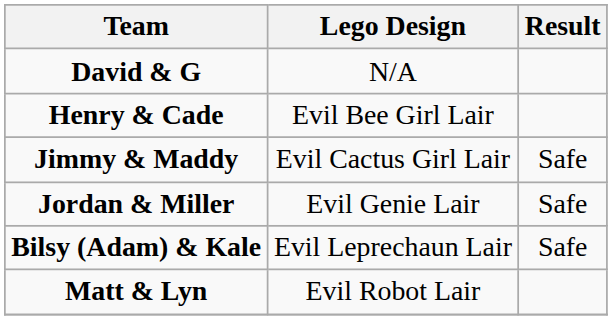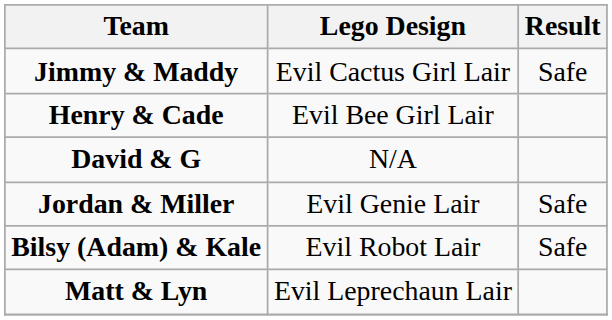rows swapped: David & G <-> Jimmy & Maddy
Bilsy (Adam) & Kale | Lego Design: Evil Leprechaun Lair -> Evil Robot Lair
Matt & Lyn | Lego Design: Evil Robot Lair -> Evil Leprechaun Lair
